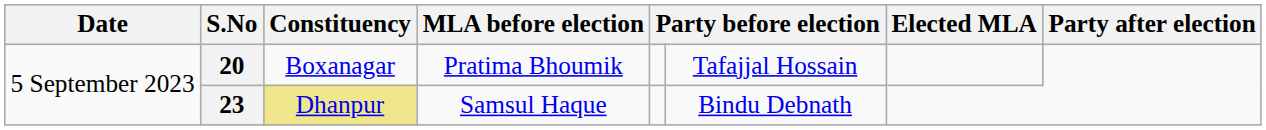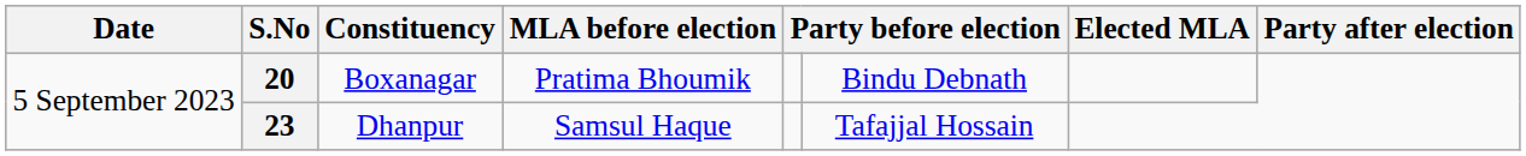20 | column 6: Tafajjal Hossain -> Bindu Debnath
23 | Constituency: khaki background -> no background
23 | column 6: Bindu Debnath -> Tafajjal Hossain
